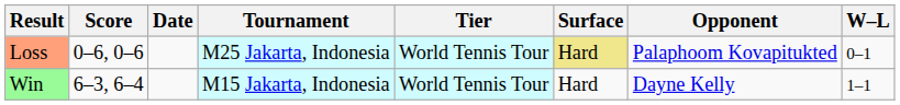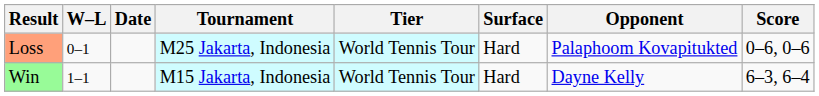columns swapped: W–L <-> Score
Loss | Surface: khaki background -> no background
